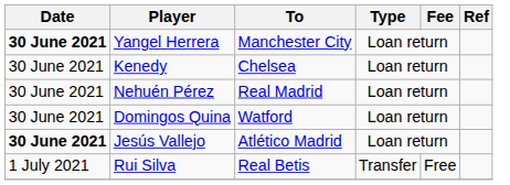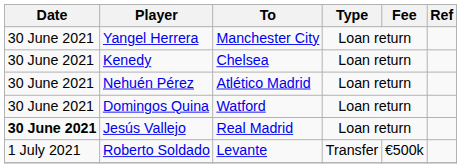Yangel Herrera | Date: bold -> normal
Nehuén Pérez | To: Real Madrid -> Atlético Madrid
Jesús Vallejo | To: Atlético Madrid -> Real Madrid
- row: 1 July 2021 | Rui Silva | Real Betis | Transfer | Free
+ row: 1 July 2021 | Roberto Soldado | Levante | Transfer | €500k
